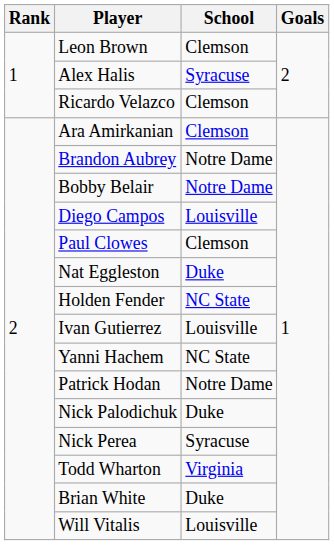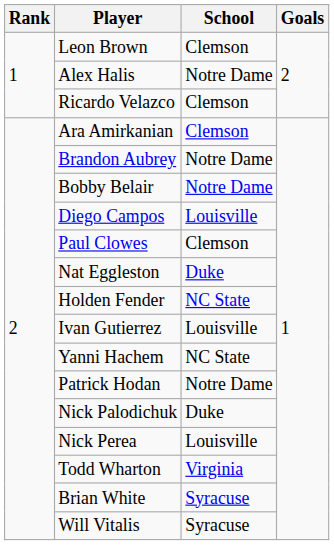Alex Halis | School: Syracuse -> Notre Dame
Nick Perea | School: Syracuse -> Louisville
Brian White | School: Duke -> Syracuse
Will Vitalis | School: Louisville -> Syracuse
